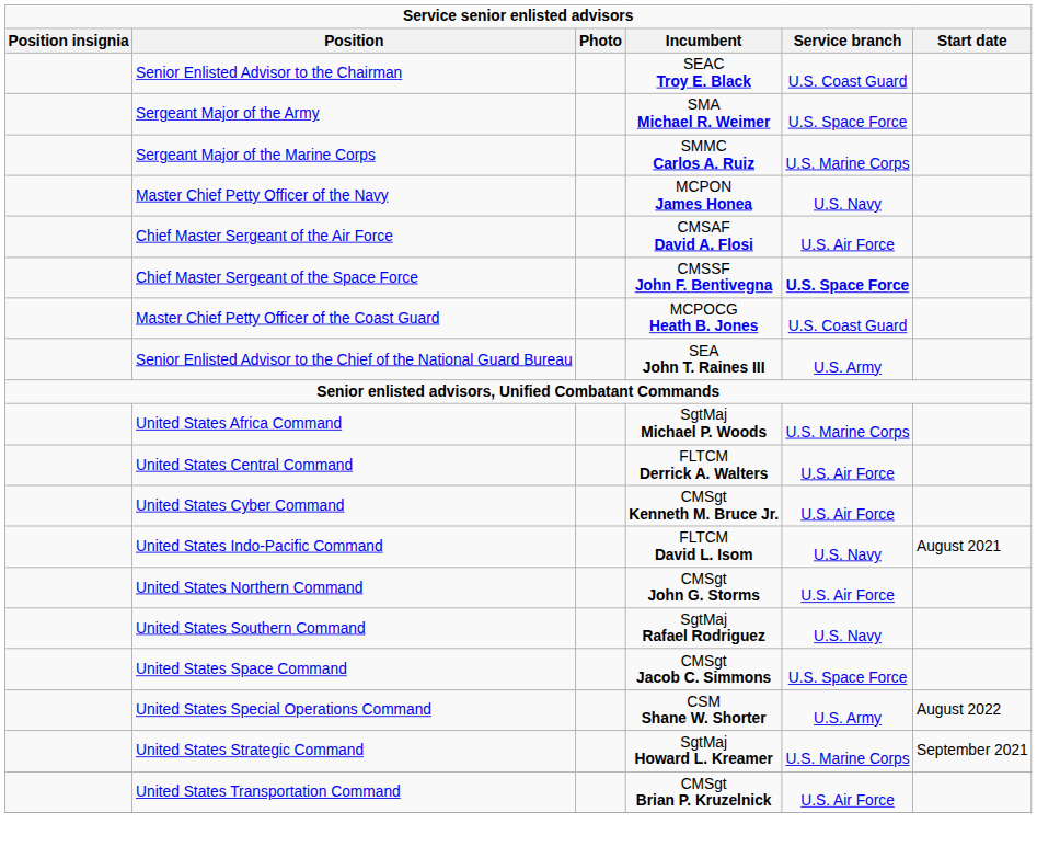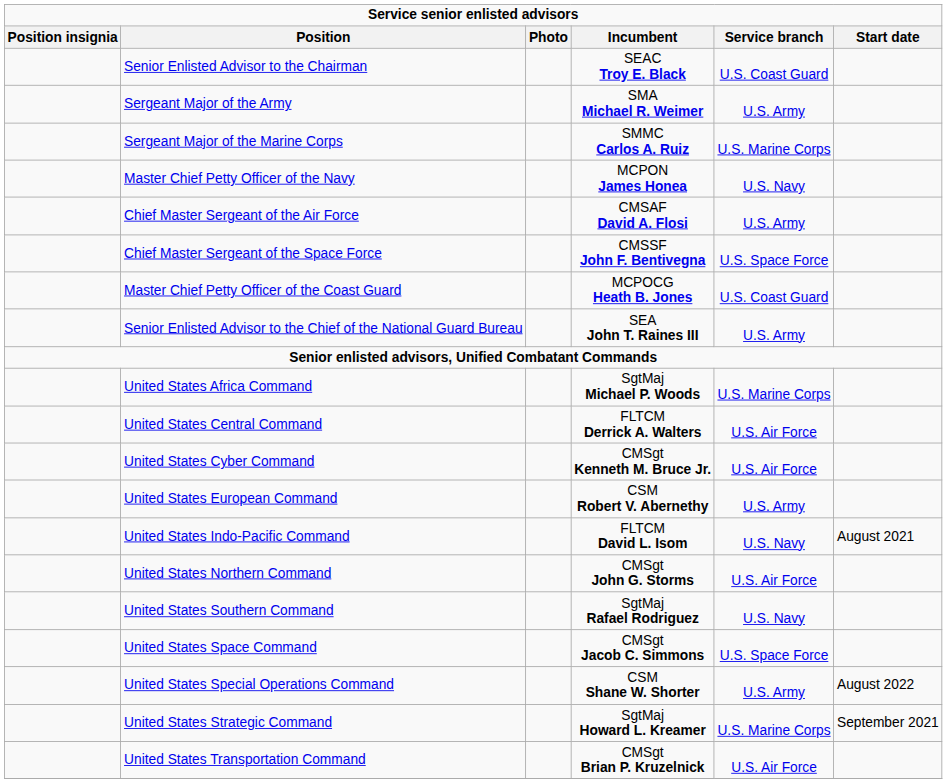Sergeant Major of the Army | Service branch: U.S. Space Force -> U.S. Army
Chief Master Sergeant of the Air Force | Service branch: U.S. Air Force -> U.S. Army
Chief Master Sergeant of the Space Force | Service branch: bold -> normal
+ row: United States European Command | CSM Robert V. Abernethy | U.S. Army
